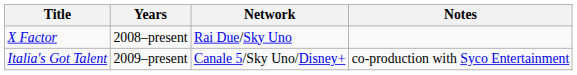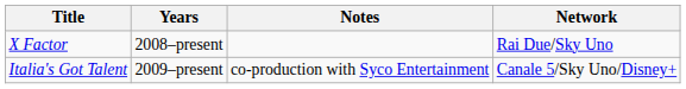columns swapped: Network <-> Notes
